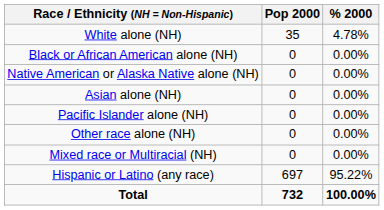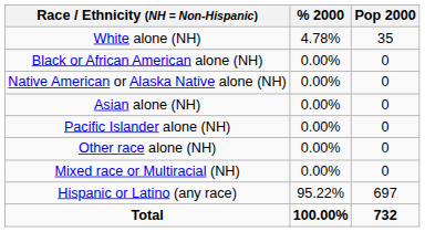columns swapped: Pop 2000 <-> % 2000
